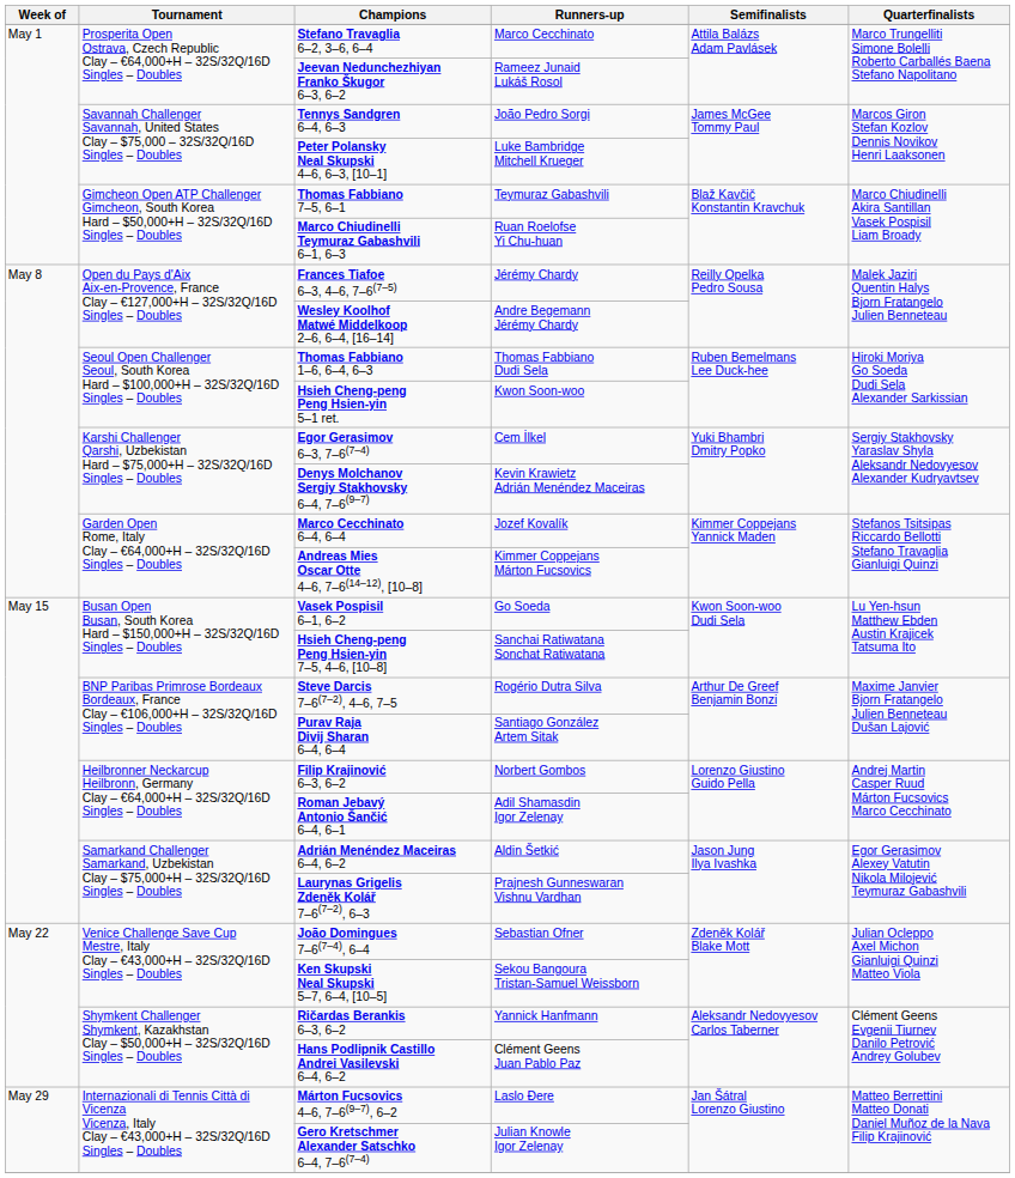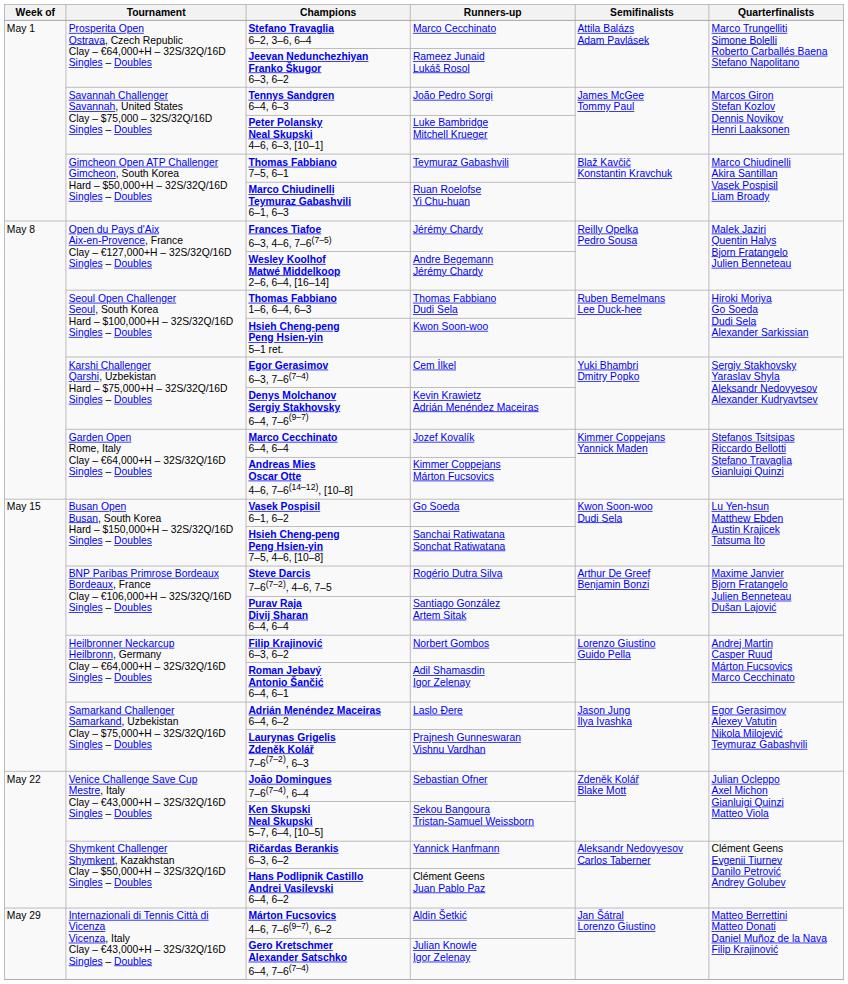Adrián Menéndez Maceiras 6–4, 6–2 | Runners-up: Aldin Šetkić -> Laslo Đere
Márton Fucsovics 4–6, 7–6(9–7), 6–2 | Runners-up: Laslo Đere -> Aldin Šetkić
